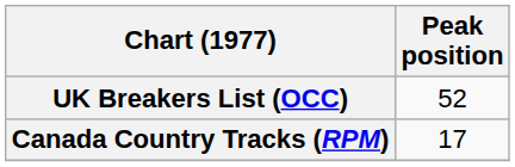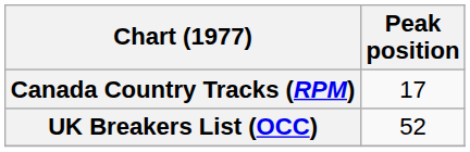rows swapped: UK Breakers List (OCC) <-> Canada Country Tracks (RPM)
